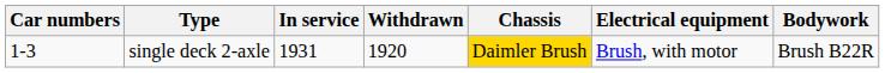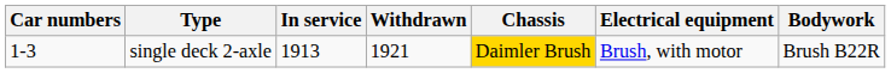single deck 2-axle | In service: 1931 -> 1913
single deck 2-axle | Withdrawn: 1920 -> 1921
